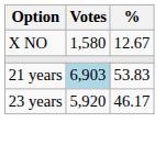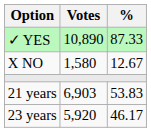+ row: ✓ YES | 10,890 | 87.33
21 years | Votes: lightblue background -> no background
